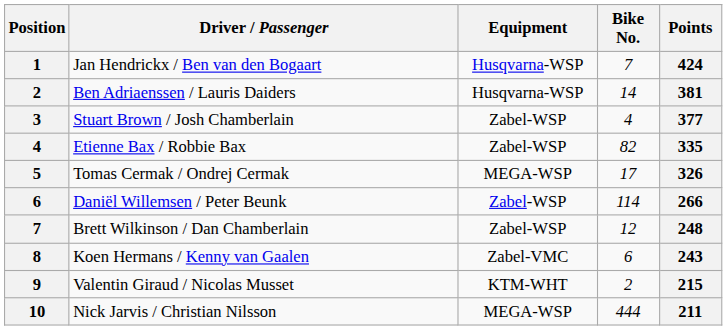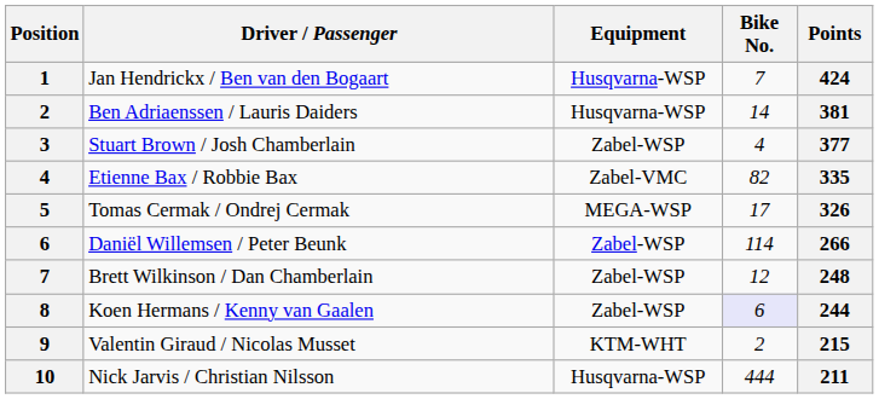Etienne Bax / Robbie Bax | Equipment: Zabel-WSP -> Zabel-VMC
Koen Hermans / Kenny van Gaalen | Equipment: Zabel-VMC -> Zabel-WSP
Koen Hermans / Kenny van Gaalen | Bike No.: no background -> lavender background
Koen Hermans / Kenny van Gaalen | Points: 243 -> 244
Nick Jarvis / Christian Nilsson | Equipment: MEGA-WSP -> Husqvarna-WSP
